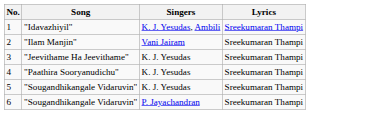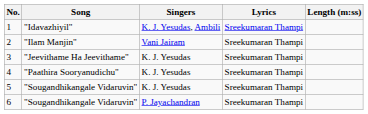+ column: Length (m:ss)
